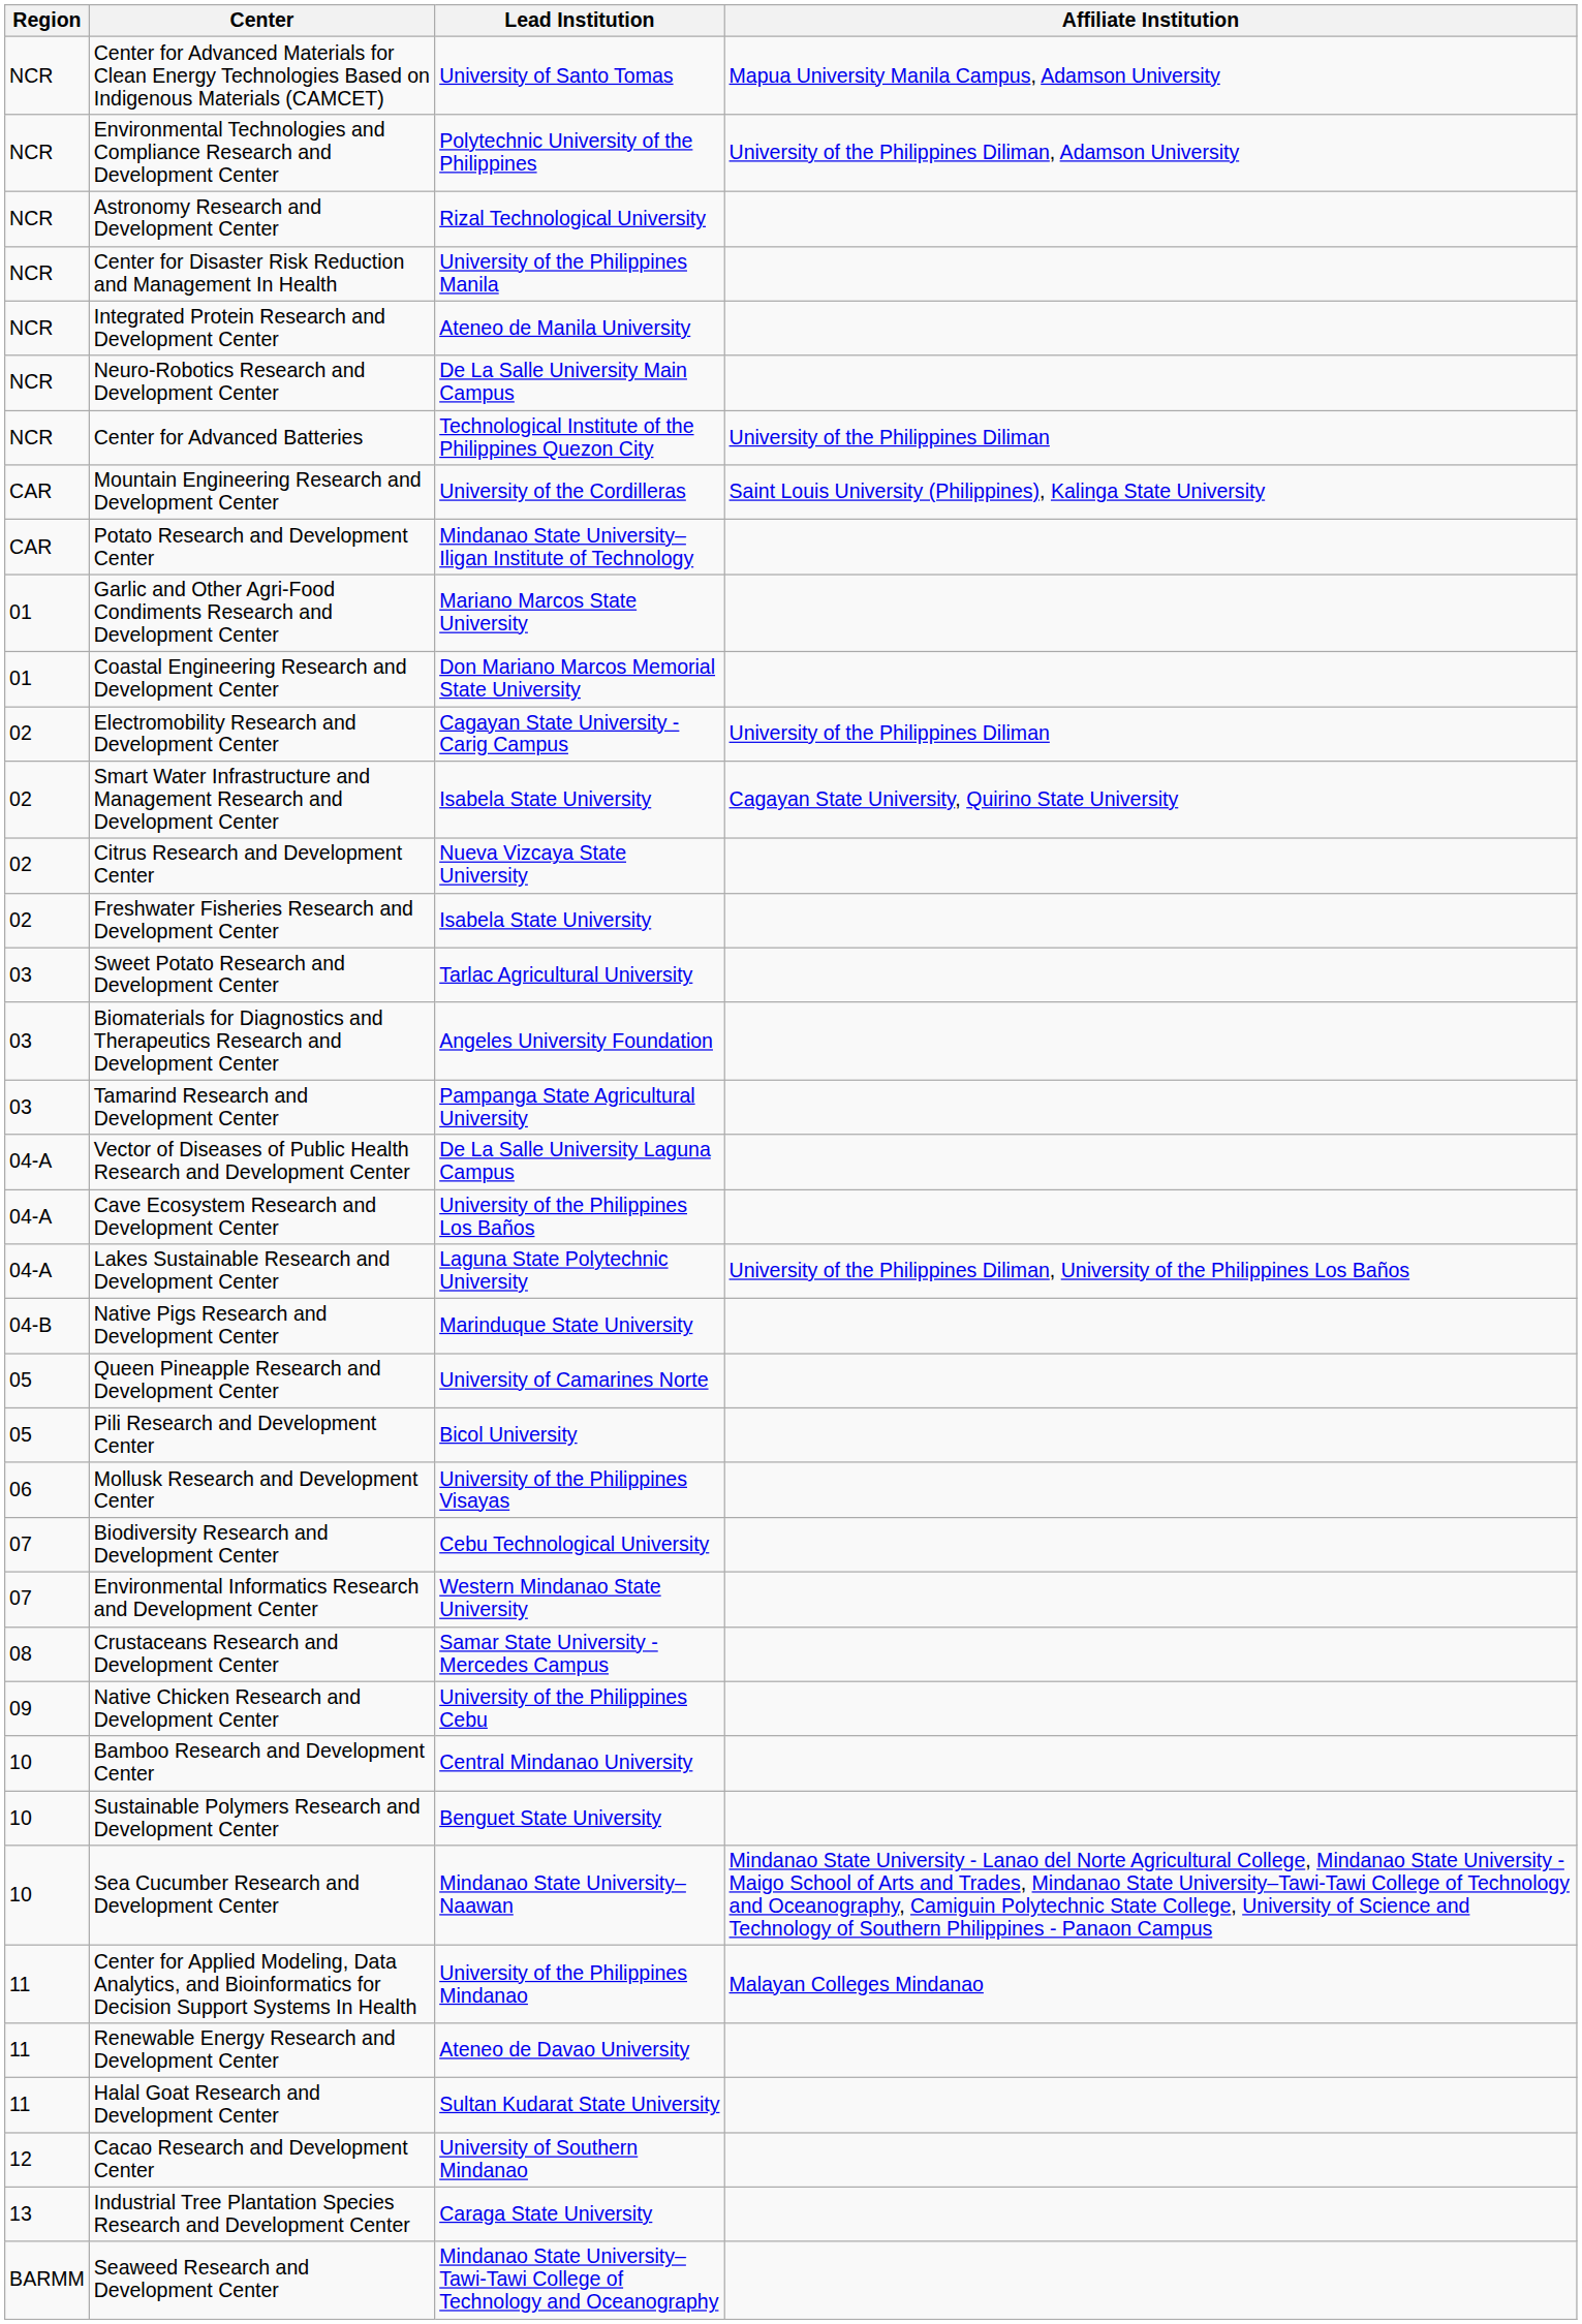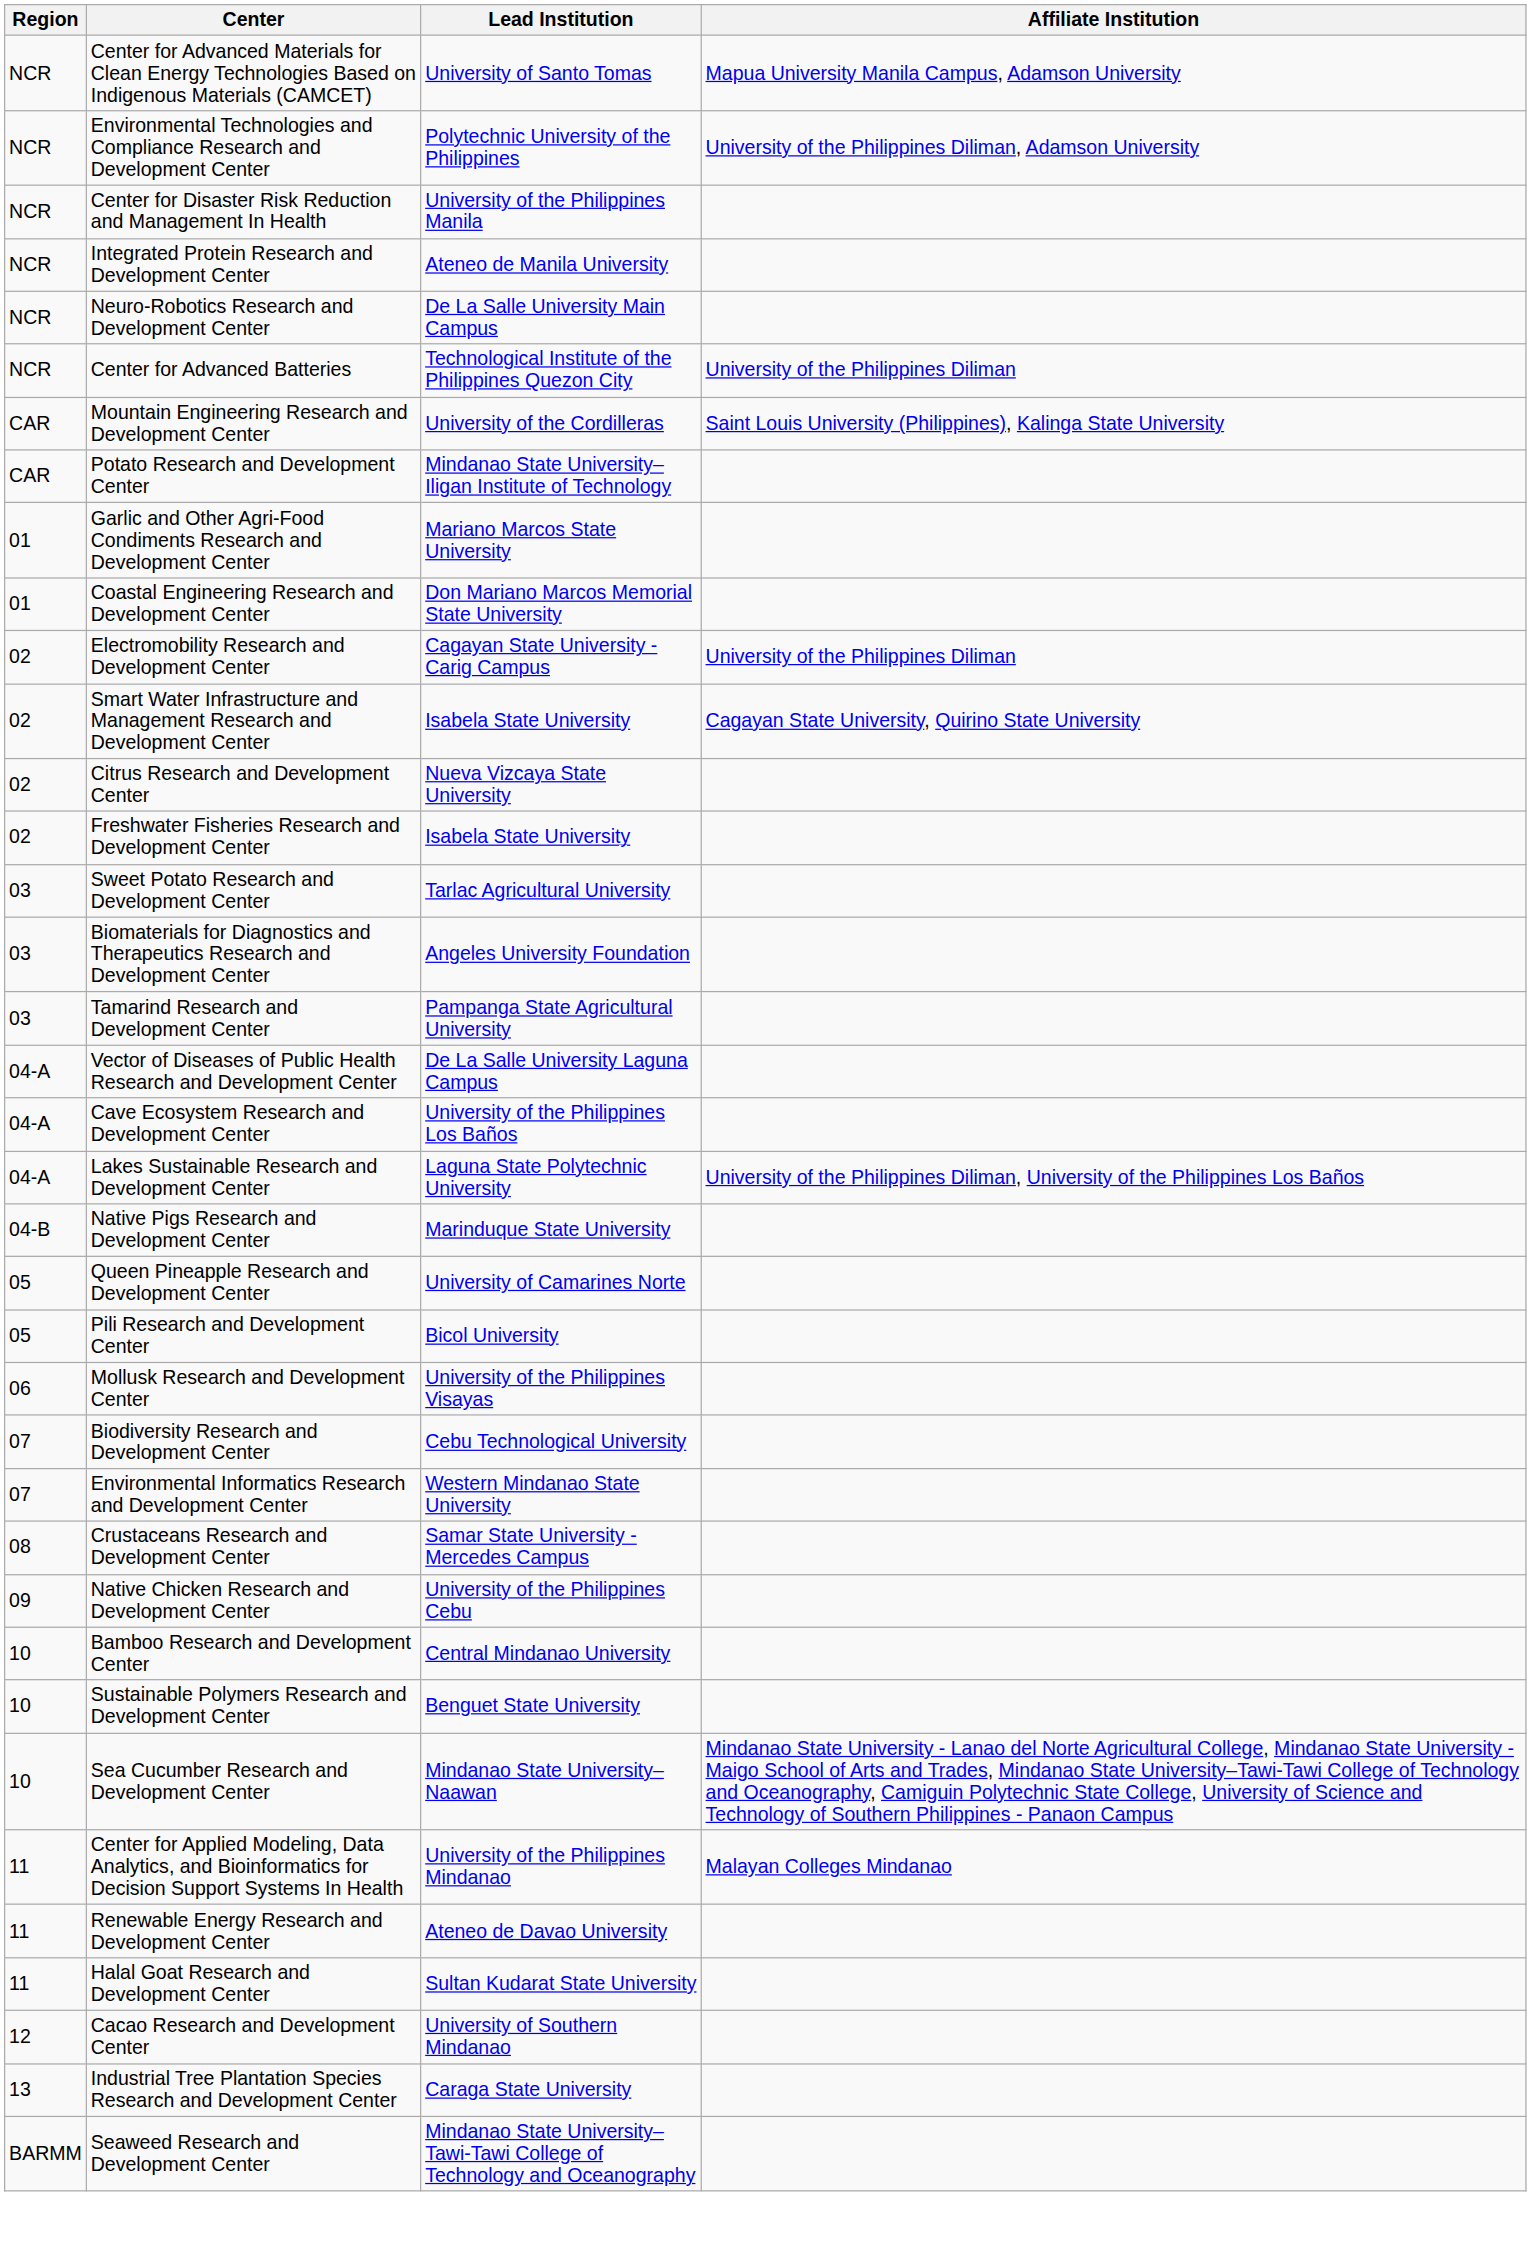- row: NCR | Astronomy Research and Development Center | Rizal Technological University
